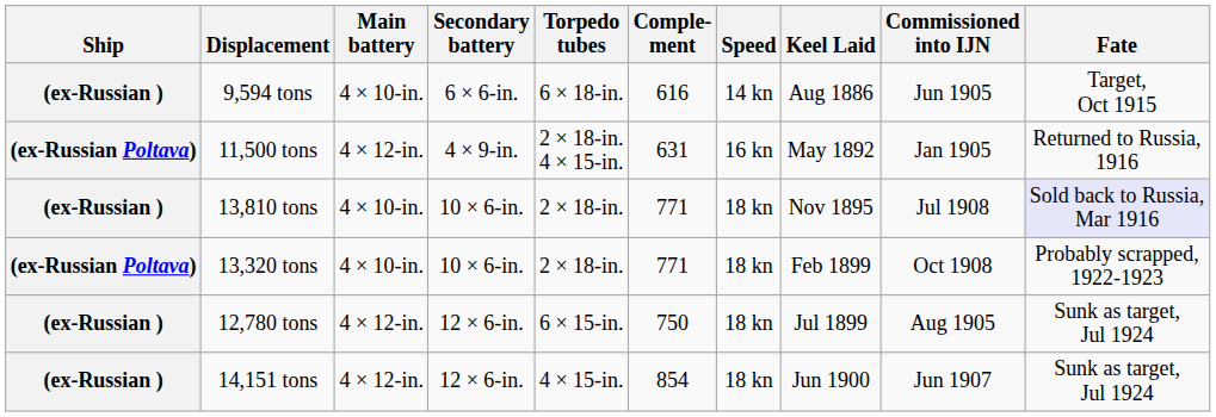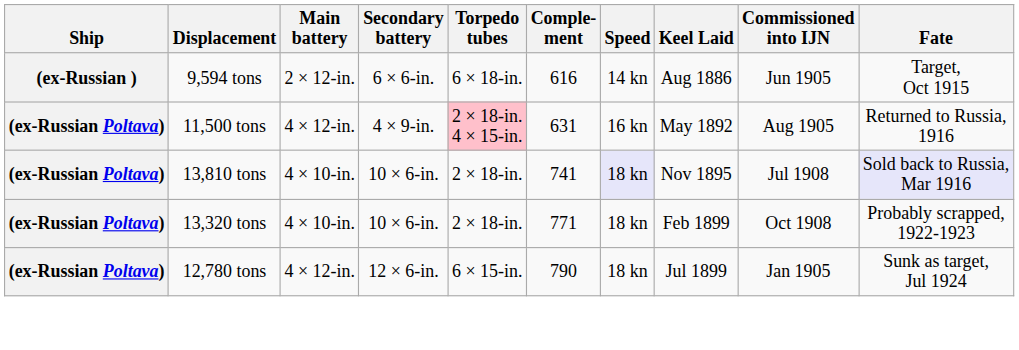9,594 tons | Main battery: 4 × 10-in. -> 2 × 12-in.
11,500 tons | Torpedo tubes: no background -> pink background
11,500 tons | Commissioned into IJN: Jan 1905 -> Aug 1905
13,810 tons | Ship: (ex-Russian ) -> (ex-Russian Poltava)
13,810 tons | Comple- ment: 771 -> 741
13,810 tons | Speed: no background -> lavender background
12,780 tons | Ship: (ex-Russian ) -> (ex-Russian Poltava)
12,780 tons | Comple- ment: 750 -> 790
12,780 tons | Commissioned into IJN: Aug 1905 -> Jan 1905
- row: (ex-Russian ) | 14,151 tons | 4 × 12-in. | 12 × 6-in. | 4 × 15-in. | 854 | 18 kn | Jun 1900 | Jun 1907 | Sunk as target, Jul 1924
